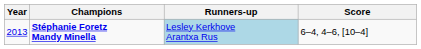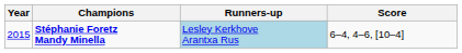Stéphanie Foretz Mandy Minella | Year: 2013 -> 2015
